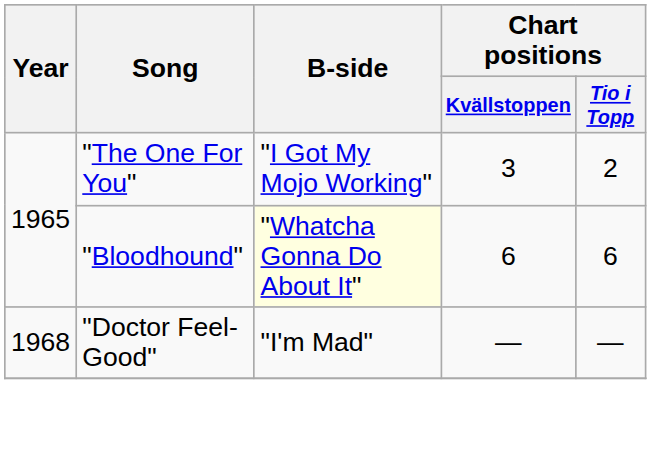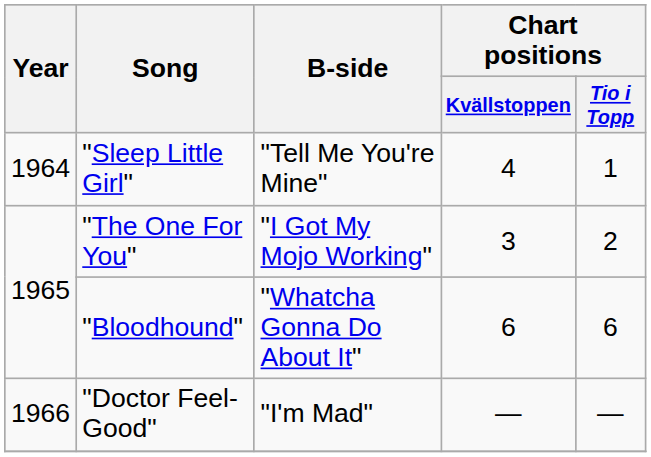+ row: 1964 | "Sleep Little Girl" | "Tell Me You're Mine" | 4 | 1
"Bloodhound" | B-side: lightyellow background -> no background
"Doctor Feel-Good" | Year: 1968 -> 1966
